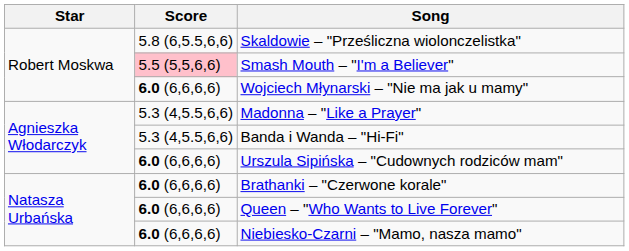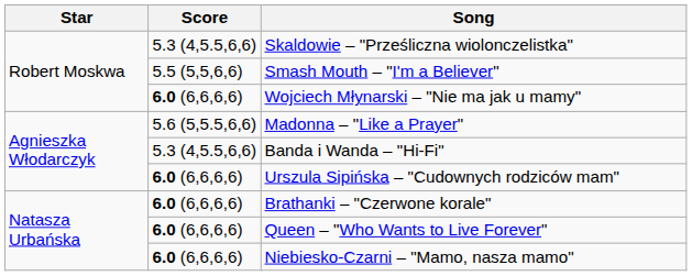Skaldowie – "Prześliczna wiolonczelistka" | Score: 5.8 (6,5.5,6,6) -> 5.3 (4,5.5,6,6)
Smash Mouth – "I'm a Believer" | Score: pink background -> no background
Madonna – "Like a Prayer" | Score: 5.3 (4,5.5,6,6) -> 5.6 (5,5.5,6,6)
